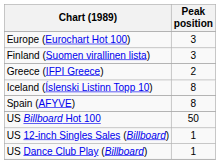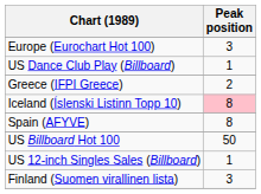rows swapped: Finland (Suomen virallinen lista) <-> US Dance Club Play (Billboard)
Iceland (Íslenski Listinn Topp 10) | Peak position: no background -> pink background
